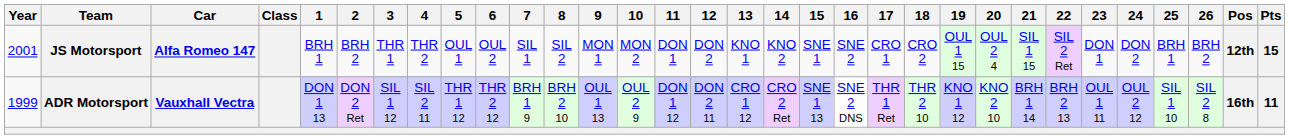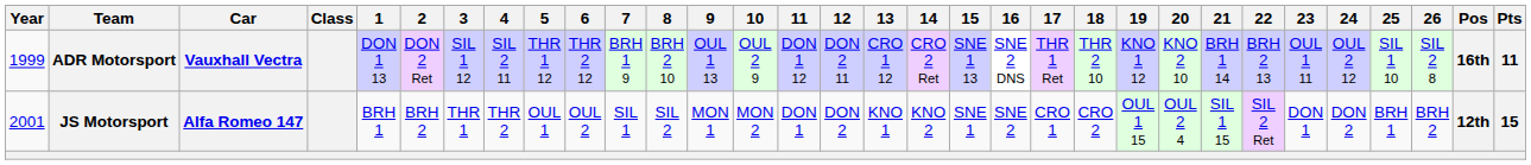rows swapped: ADR Motorsport <-> JS Motorsport
